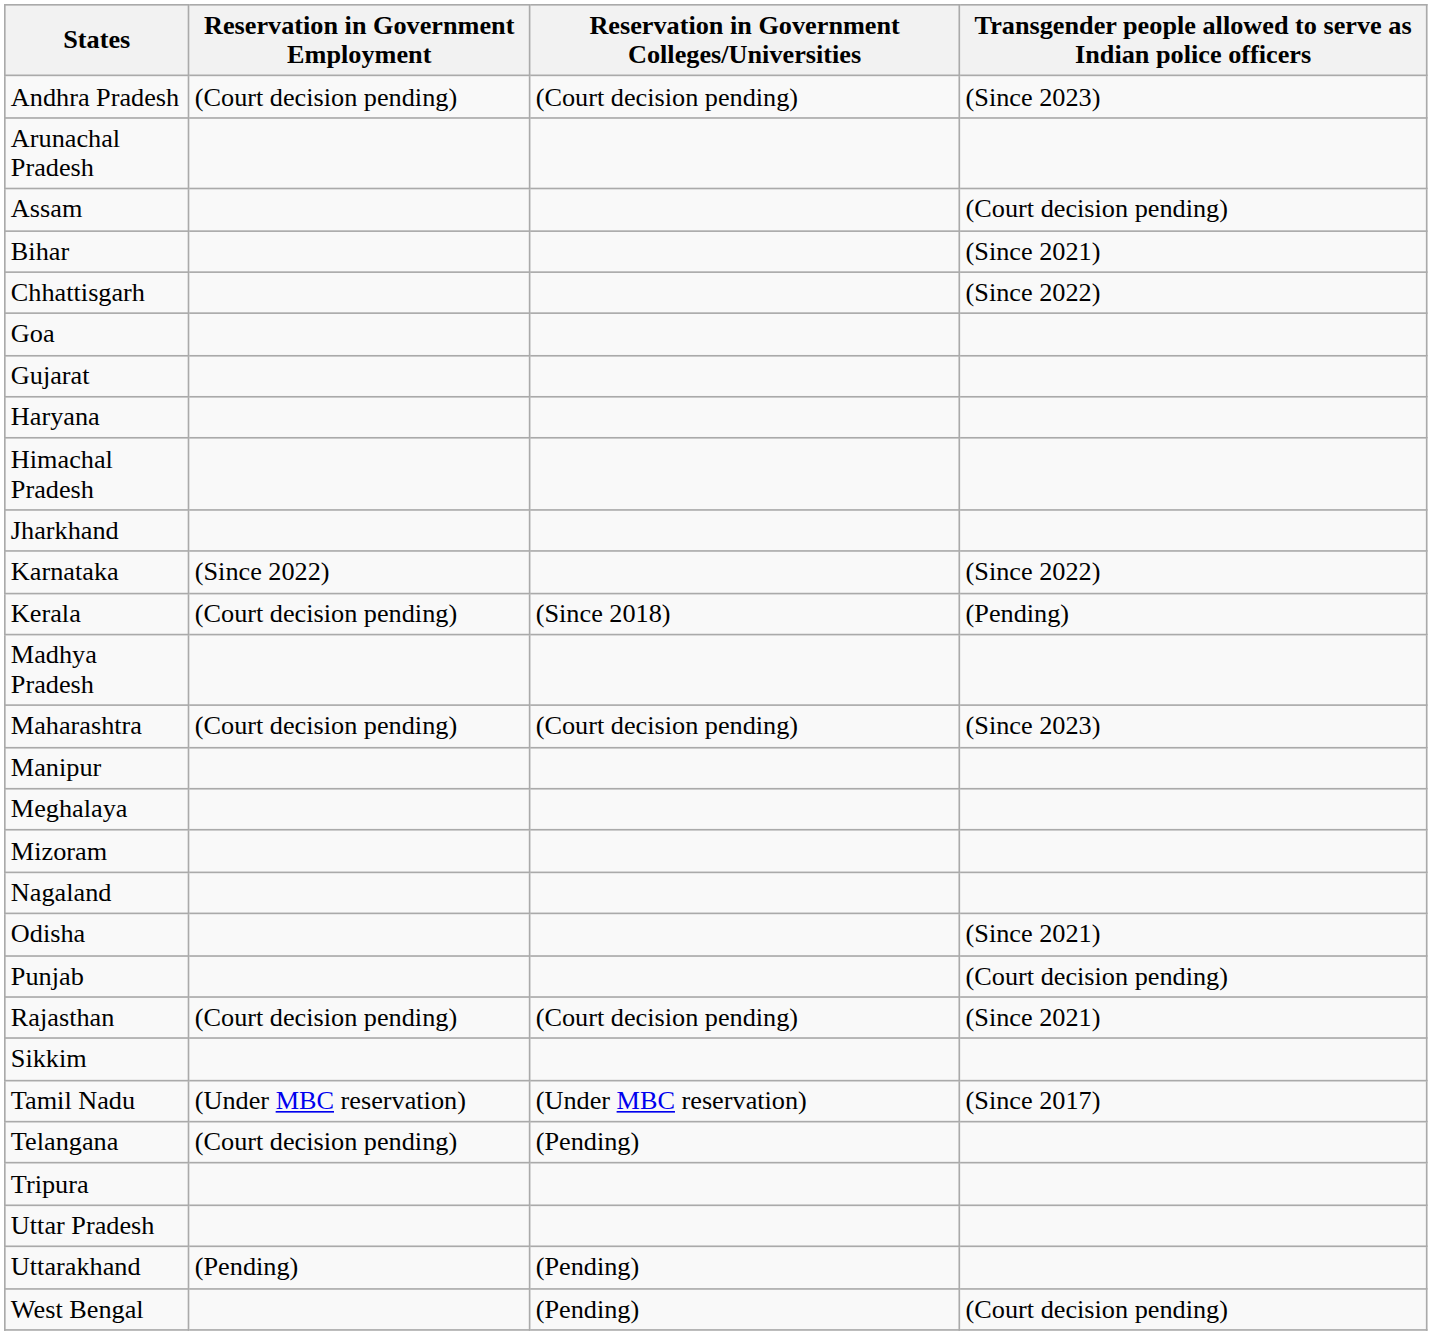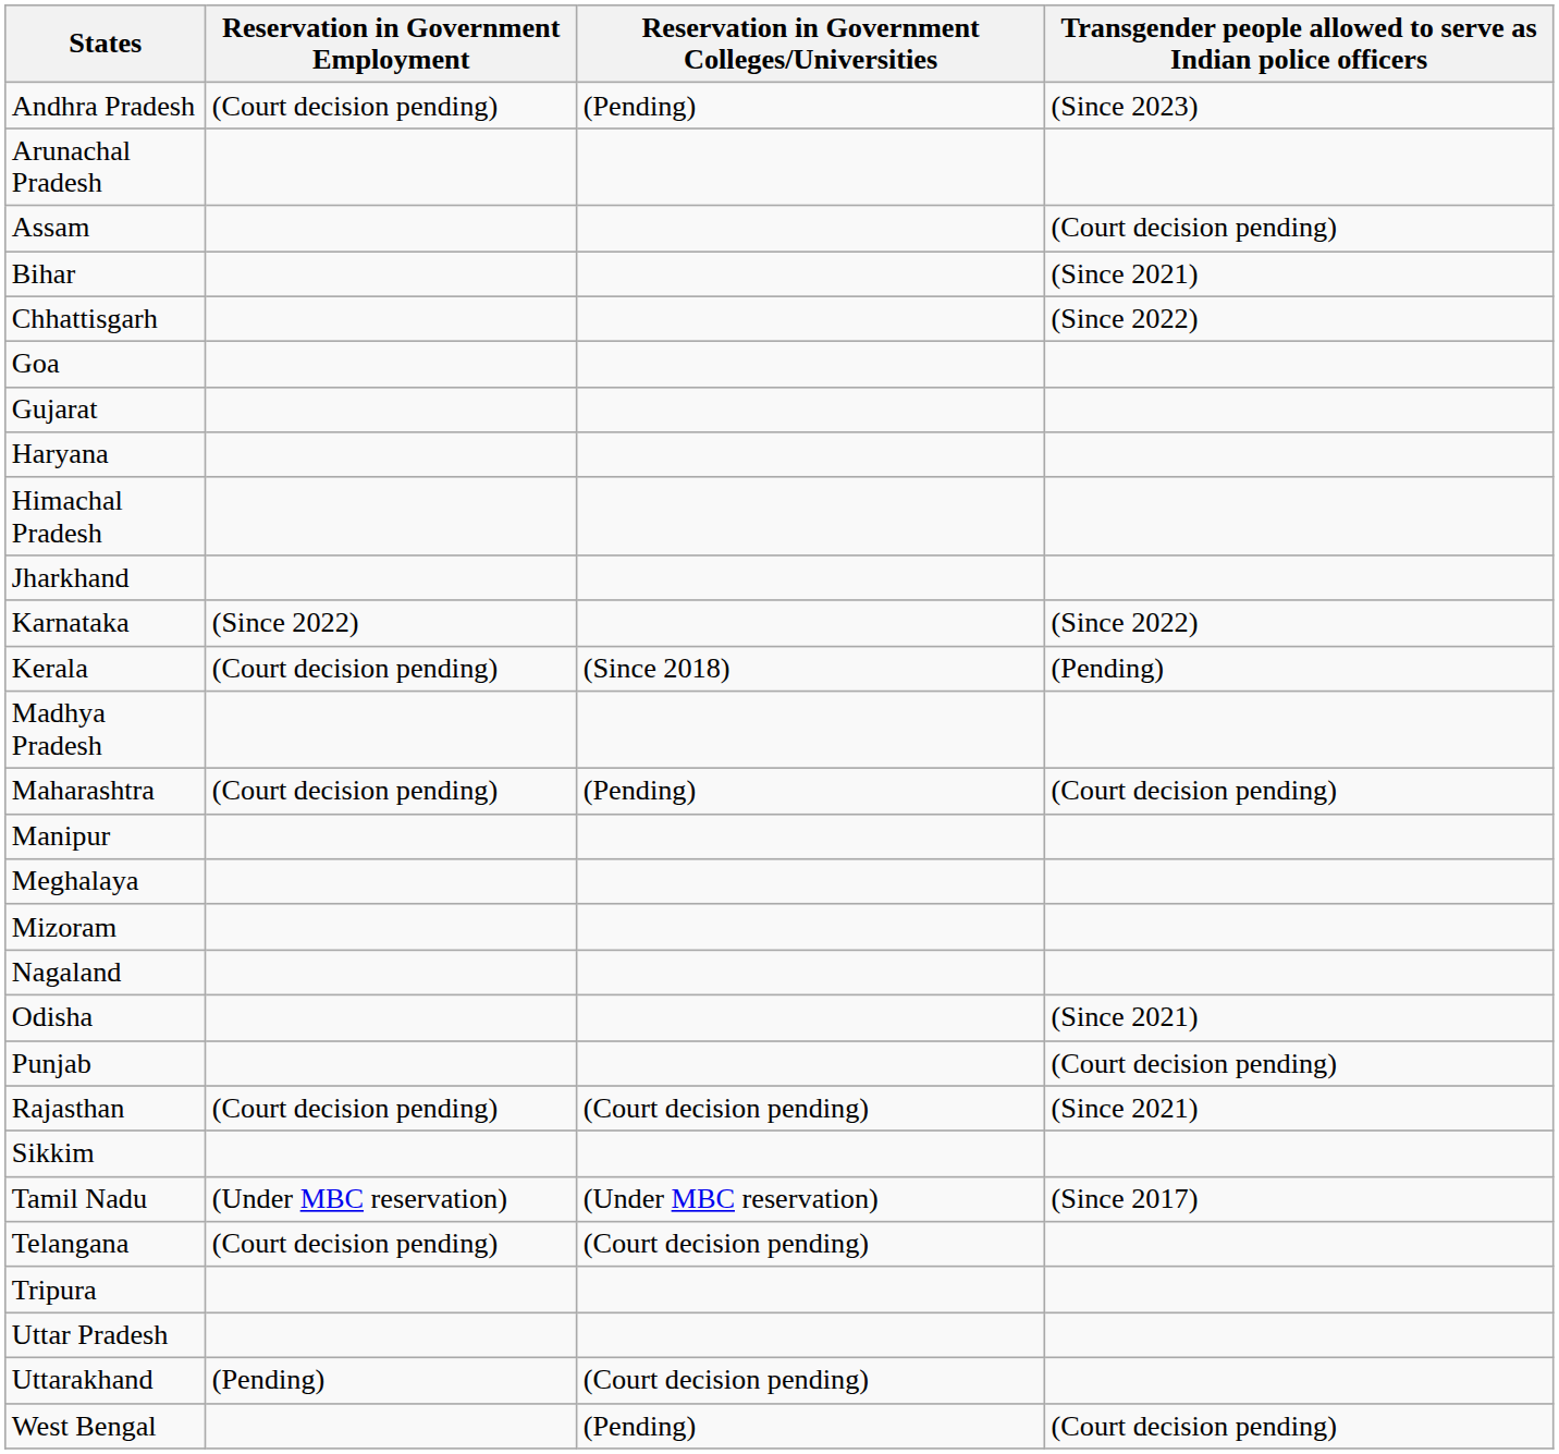Andhra Pradesh | Reservation in Government Colleges/Universities: (Court decision pending) -> (Pending)
Maharashtra | Reservation in Government Colleges/Universities: (Court decision pending) -> (Pending)
Maharashtra | column 4: (Since 2023) -> (Court decision pending)
Telangana | Reservation in Government Colleges/Universities: (Pending) -> (Court decision pending)
Uttarakhand | Reservation in Government Colleges/Universities: (Pending) -> (Court decision pending)
